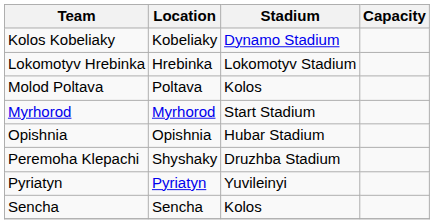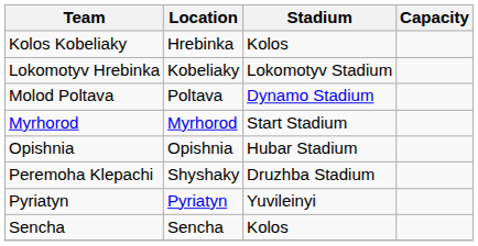Kolos Kobeliaky | Location: Kobeliaky -> Hrebinka
Kolos Kobeliaky | Stadium: Dynamo Stadium -> Kolos
Lokomotyv Hrebinka | Location: Hrebinka -> Kobeliaky
Molod Poltava | Stadium: Kolos -> Dynamo Stadium
